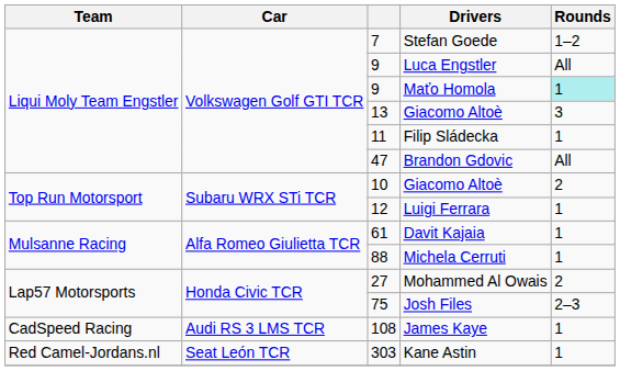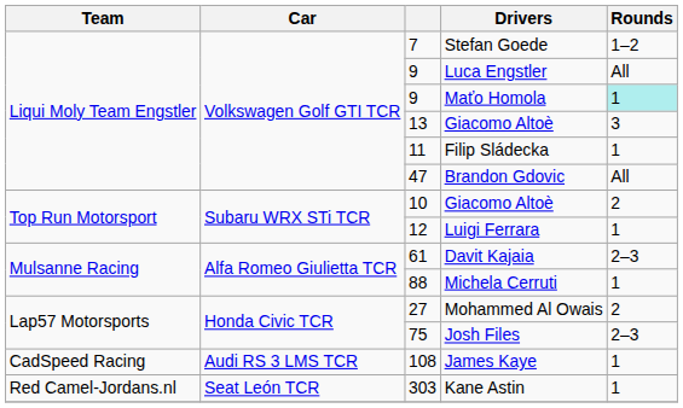Davit Kajaia | Rounds: 1 -> 2–3
